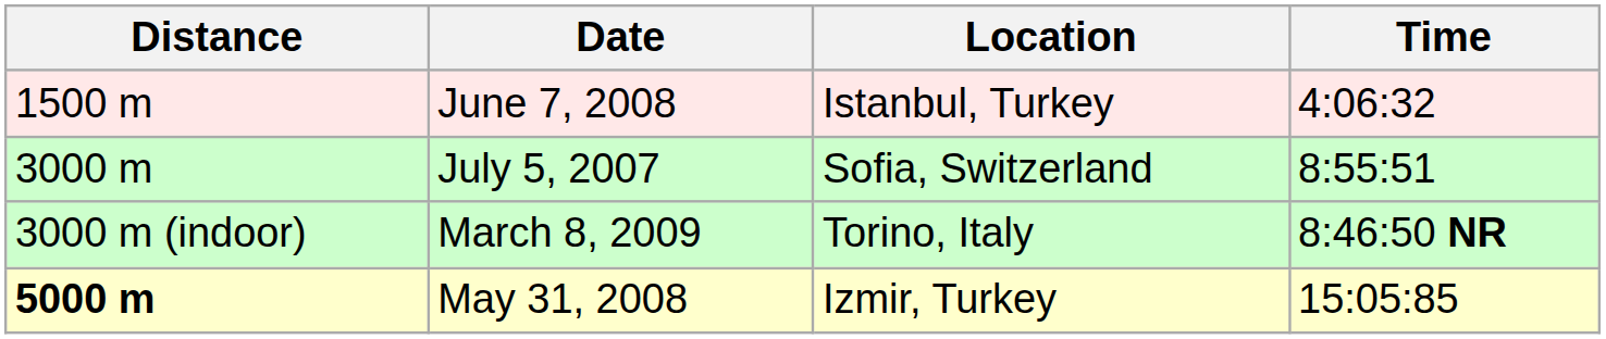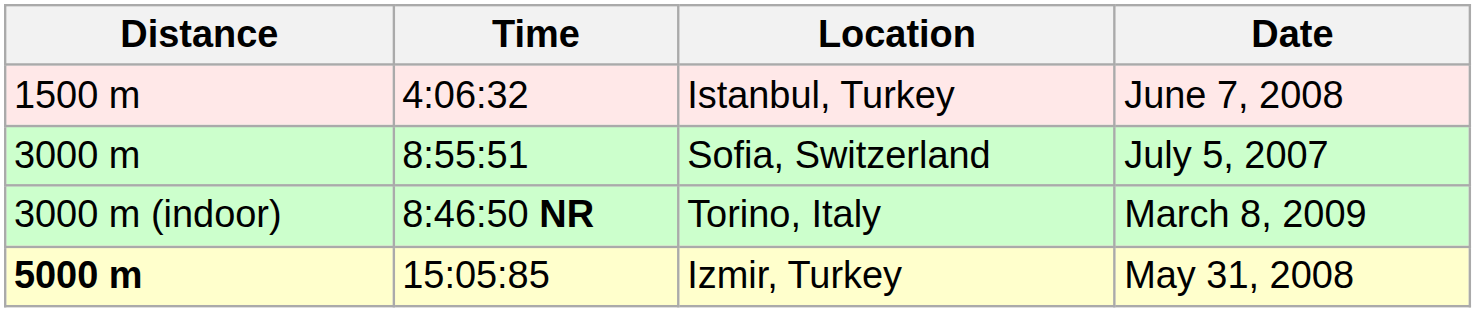columns swapped: Time <-> Date
